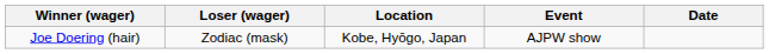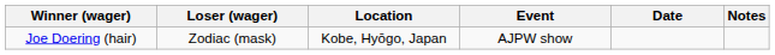+ column: Notes
